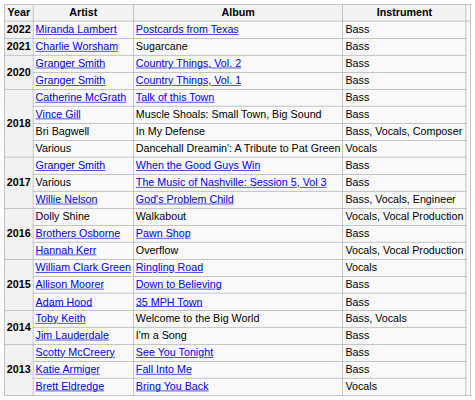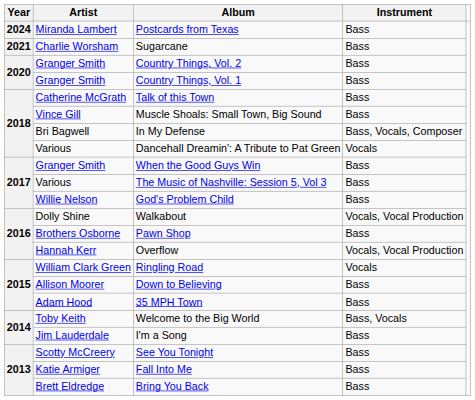Postcards from Texas | Year: 2022 -> 2024
God's Problem Child | Instrument: Bass, Vocals, Engineer -> Bass
Bring You Back | Instrument: Vocals -> Bass
